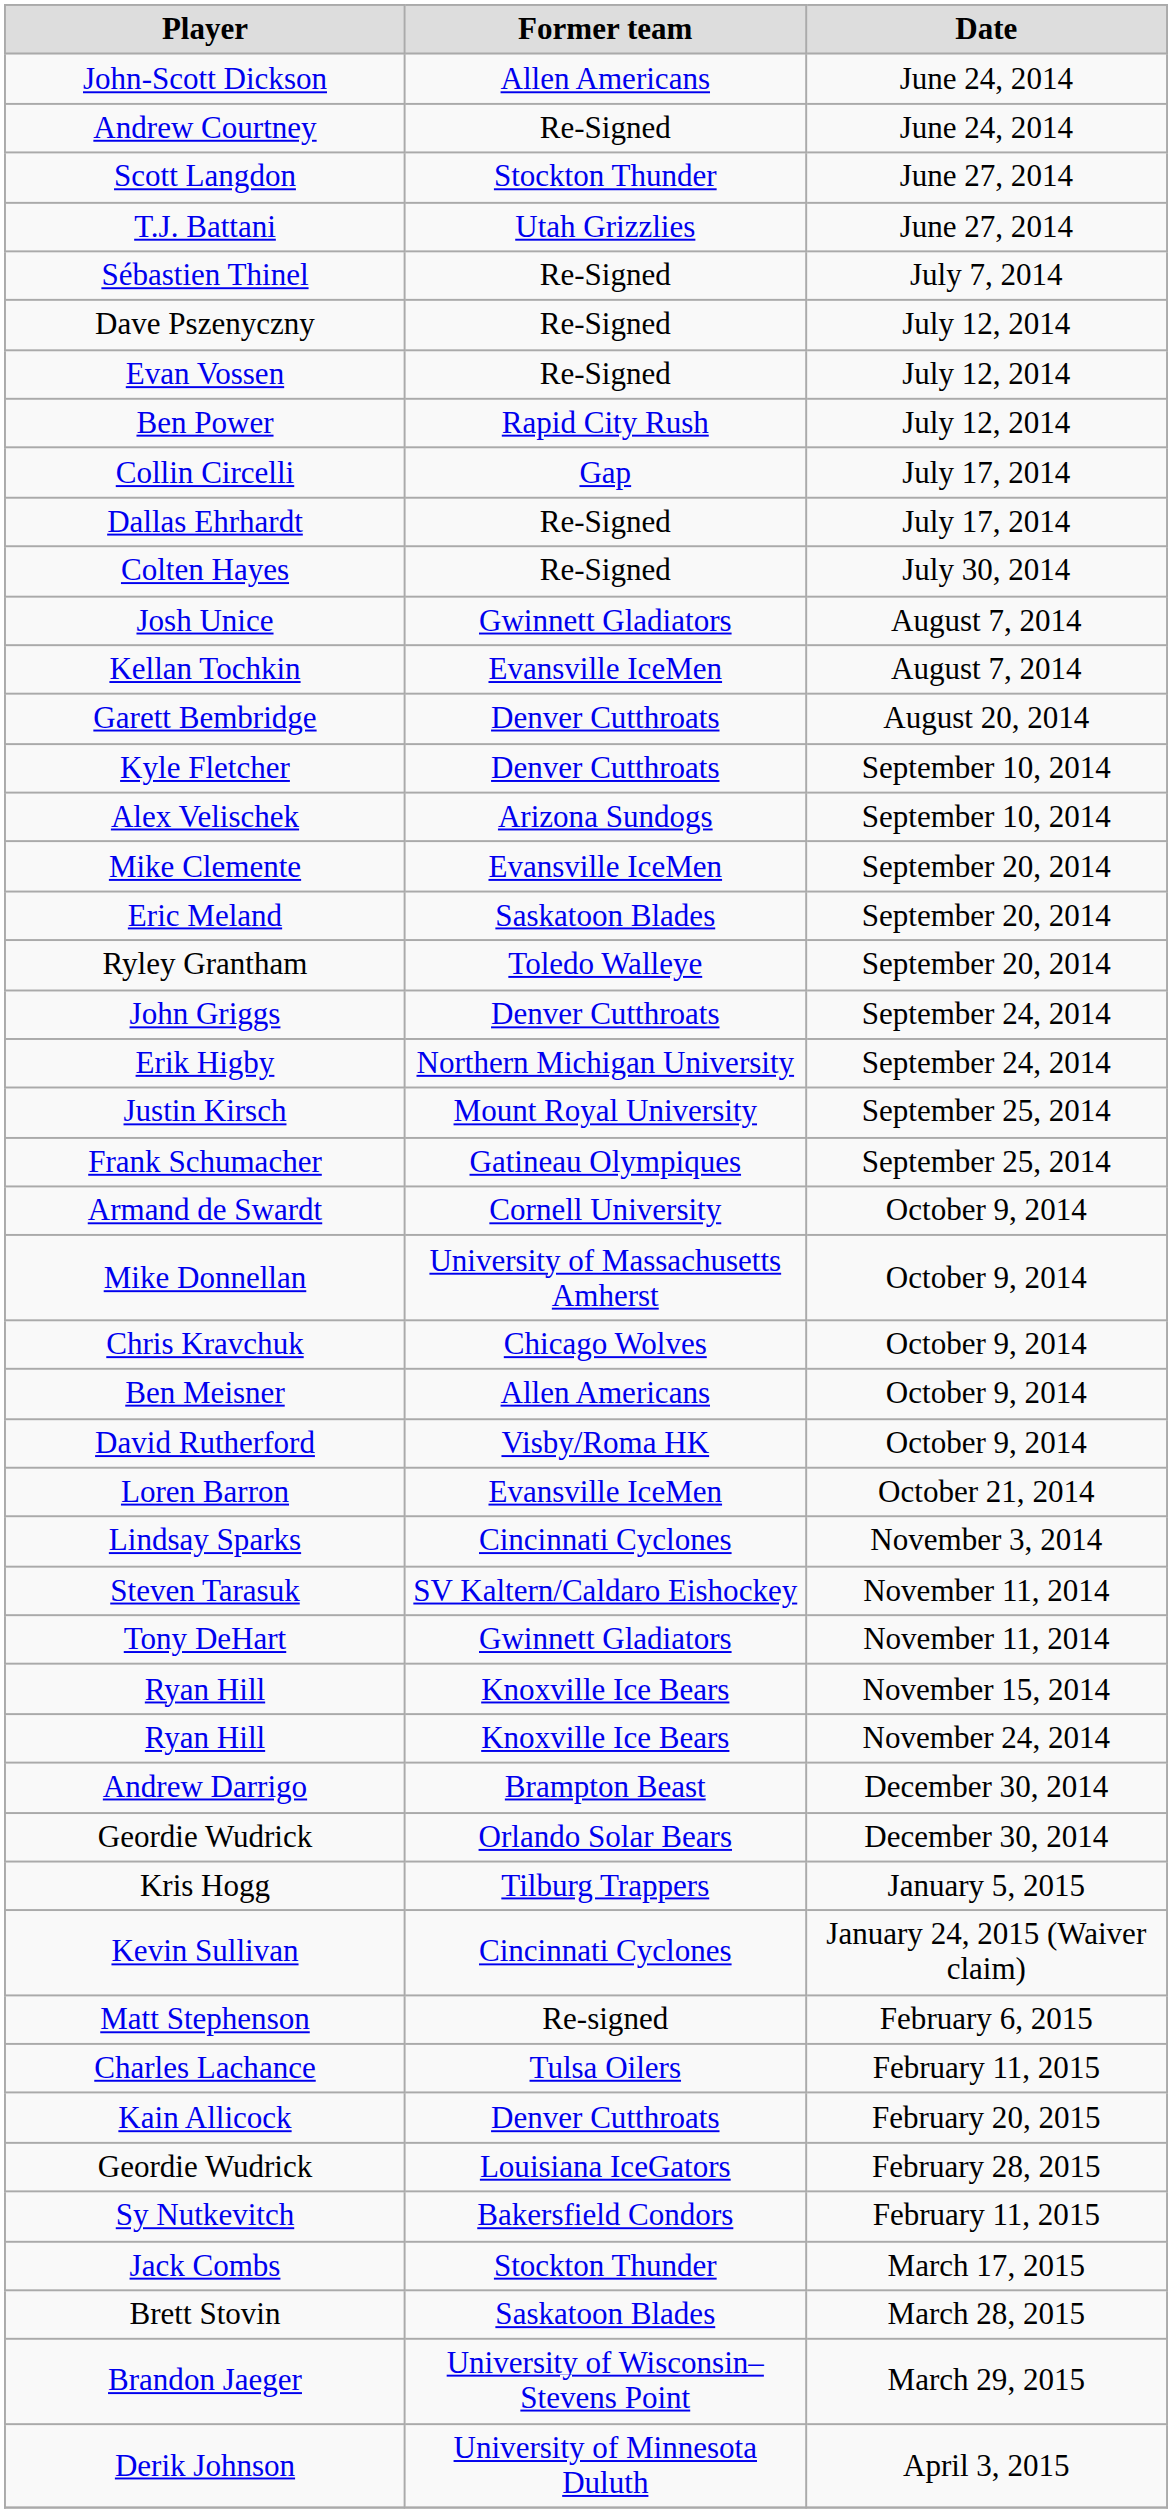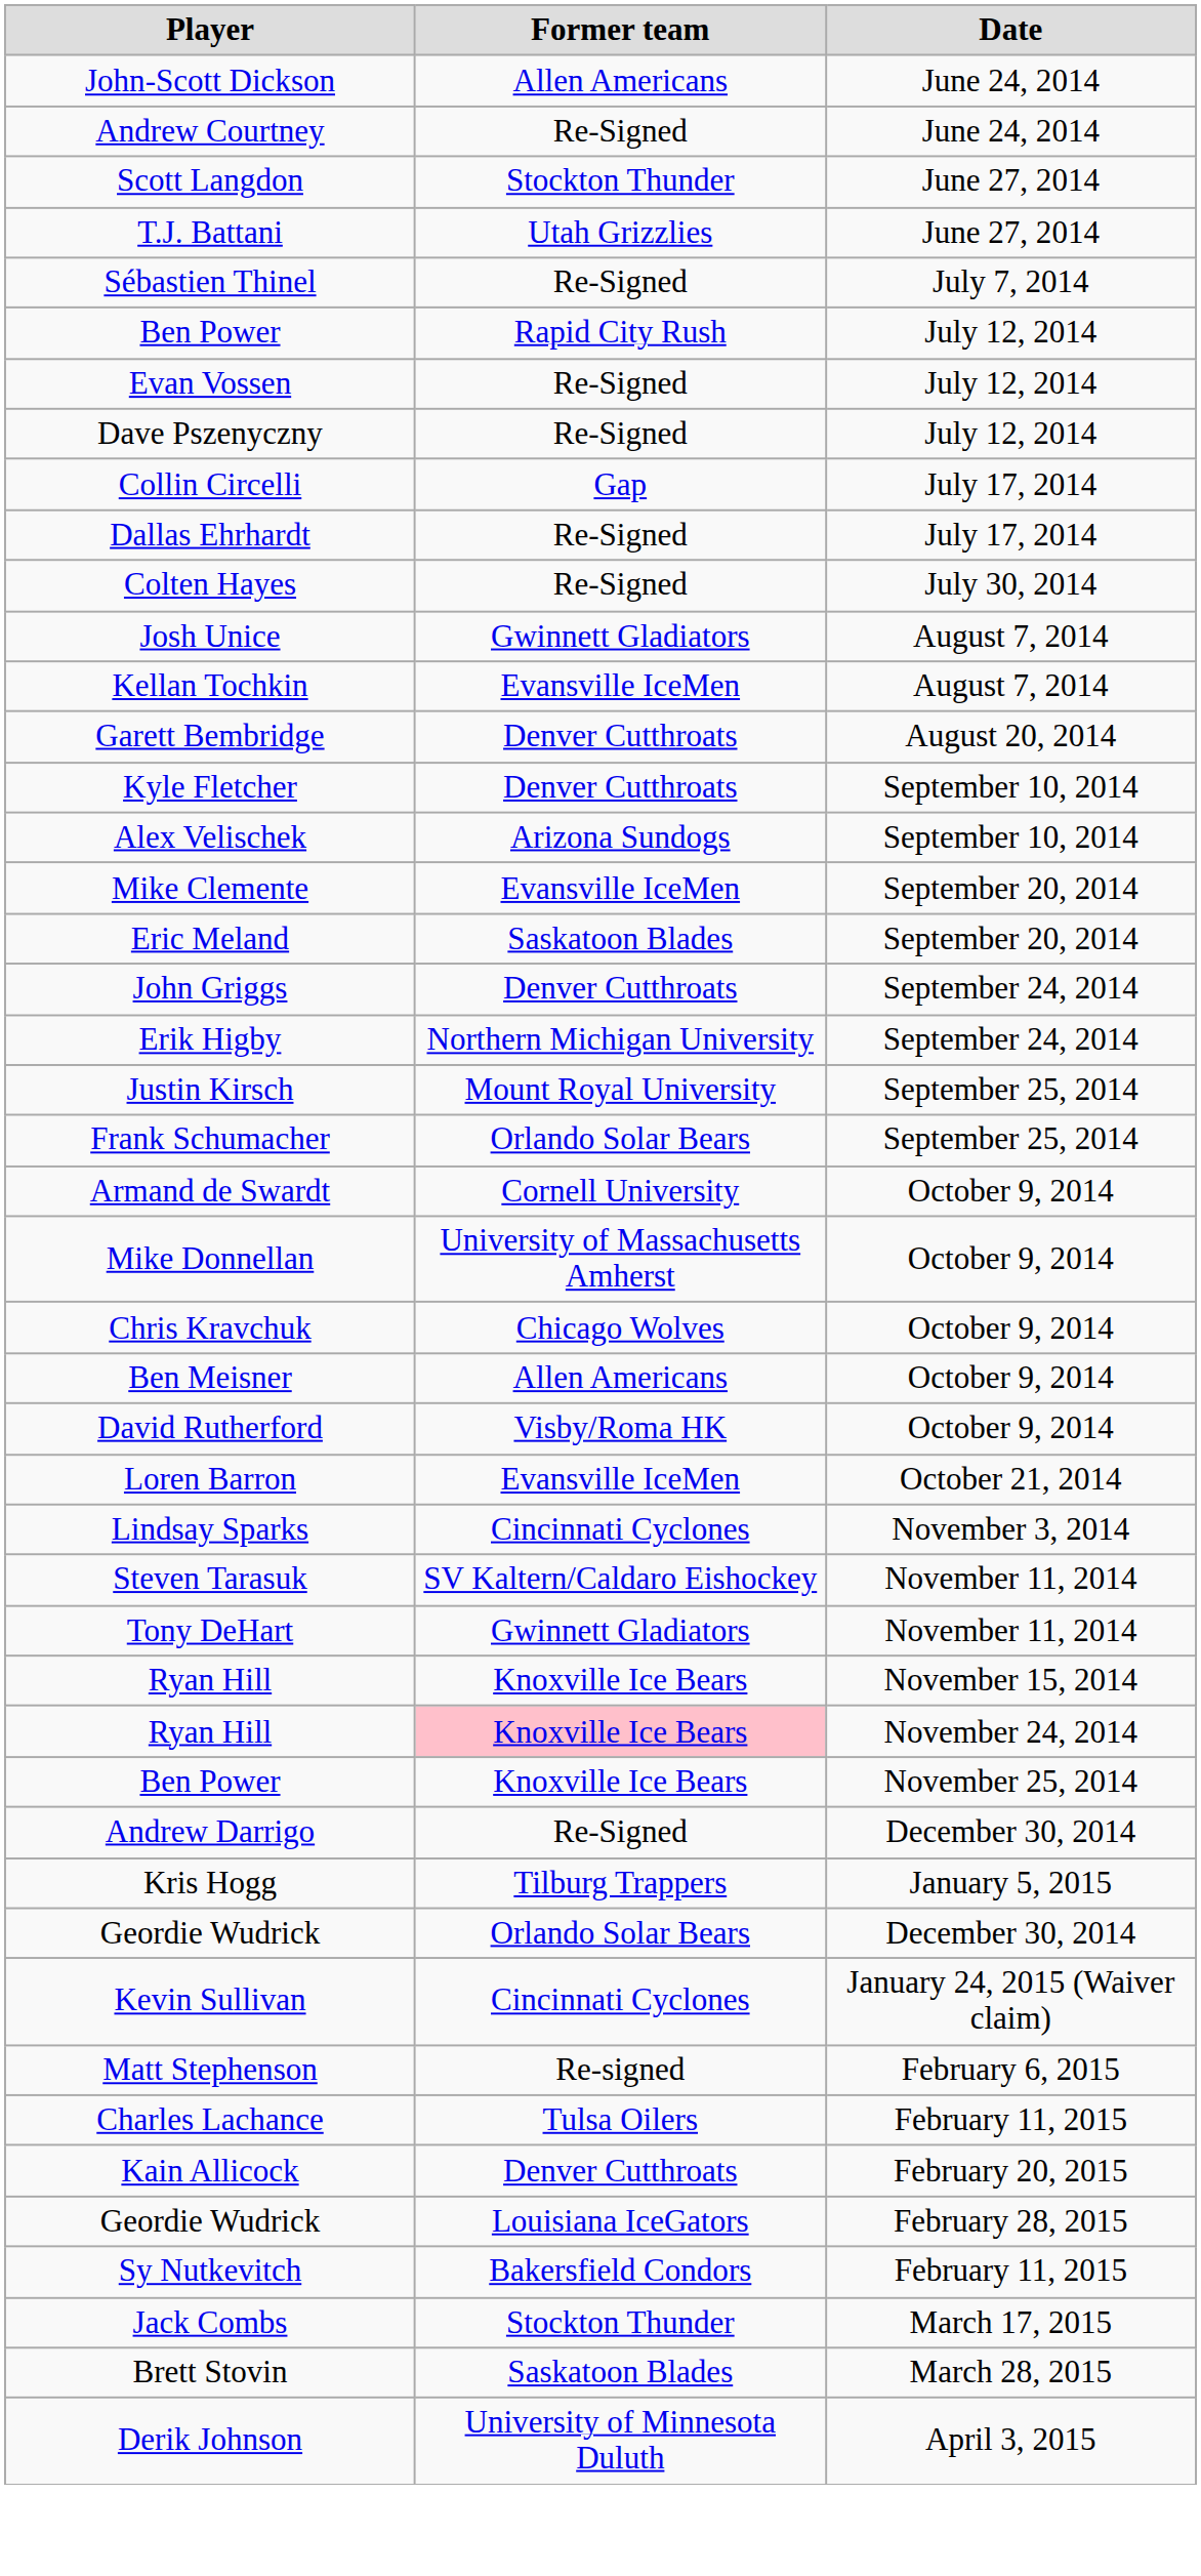rows swapped: Dave Pszenyczny <-> Ben Power / July 12, 2014
- row: Ryley Grantham | Toledo Walleye | September 20, 2014
Frank Schumacher | Former team: Gatineau Olympiques -> Orlando Solar Bears
Ryan Hill / November 24, 2014 | Former team: no background -> pink background
+ row: Ben Power | Knoxville Ice Bears | November 25, 2014
Andrew Darrigo | Former team: Brampton Beast -> Re-Signed
rows swapped: Geordie Wudrick / December 30, 2014 <-> Kris Hogg
- row: Brandon Jaeger | University of Wisconsin–Stevens Point | March 29, 2015
